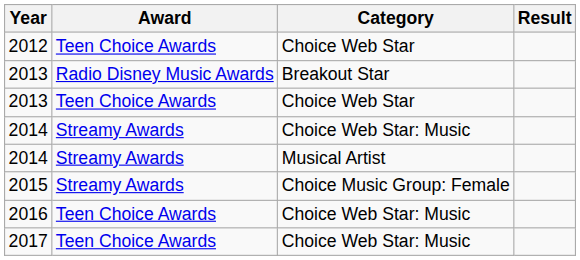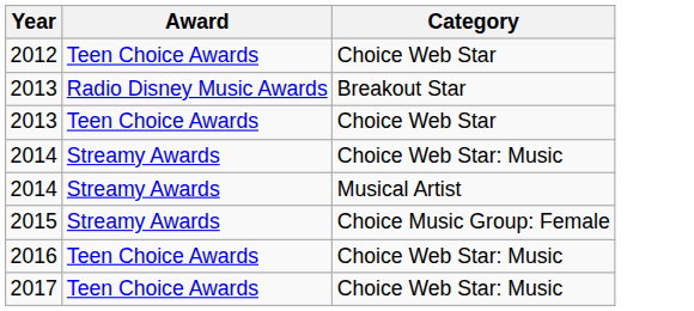- column: Result
